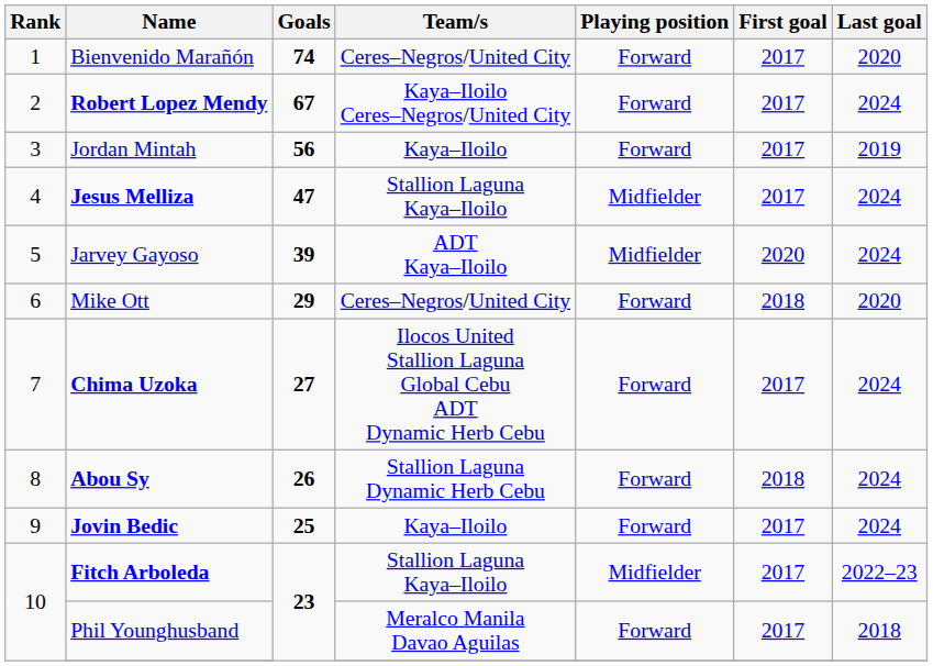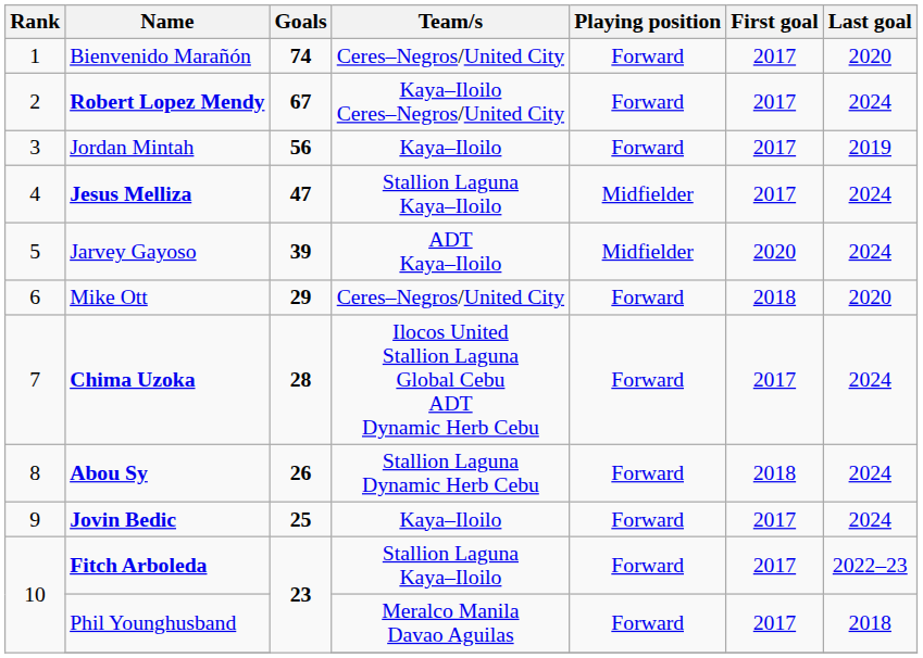Chima Uzoka | Goals: 27 -> 28
Fitch Arboleda | Playing position: Midfielder -> Forward
